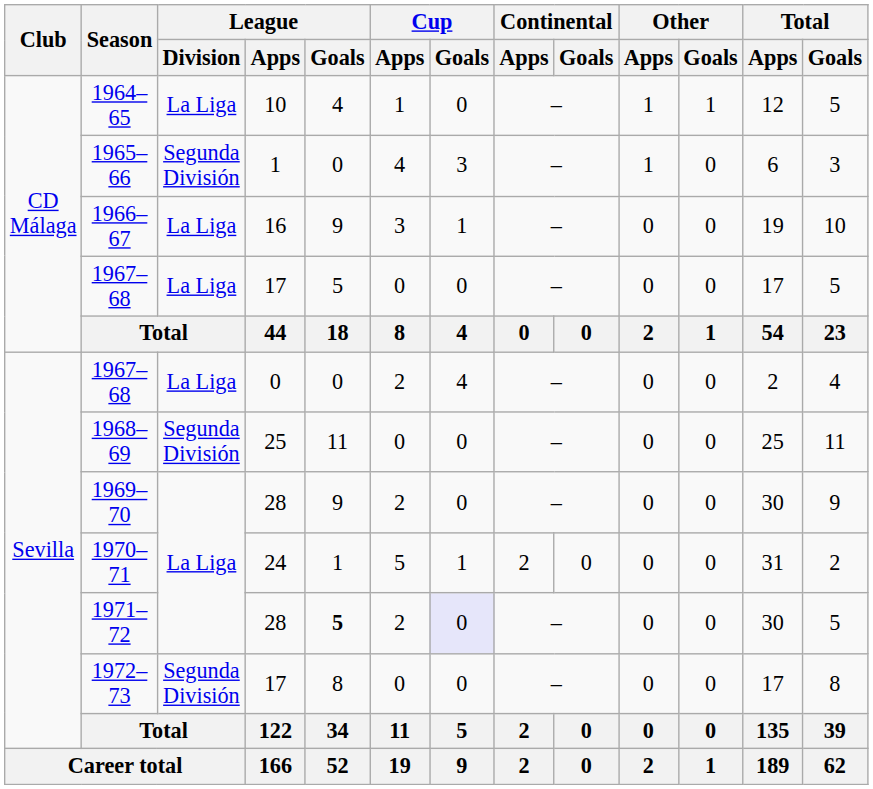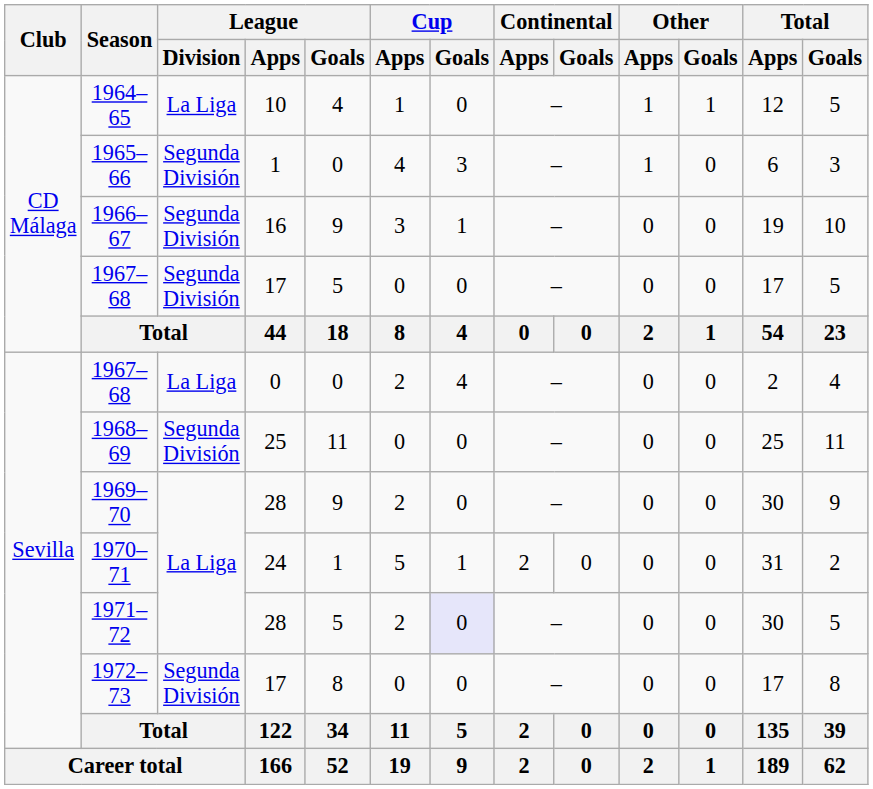1966–67 | League / Division: La Liga -> Segunda División
1967–68 / 17 | League / Division: La Liga -> Segunda División
1971–72 | League / Goals: bold -> normal
